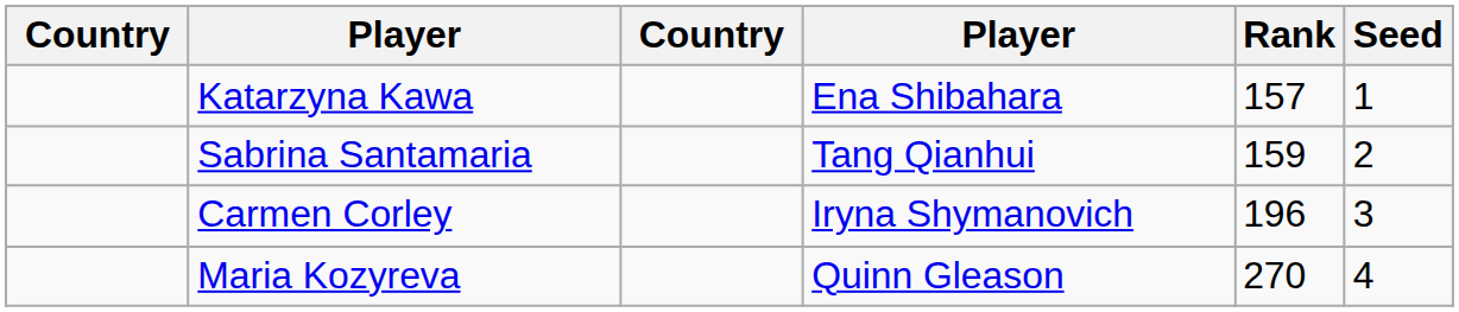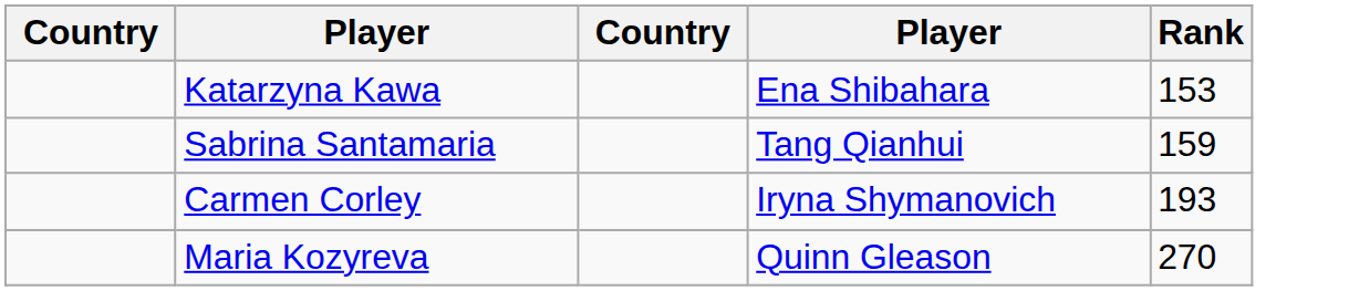- column: Seed | 1 | 2 | 3 | 4
Katarzyna Kawa | Rank: 157 -> 153
Carmen Corley | Rank: 196 -> 193
